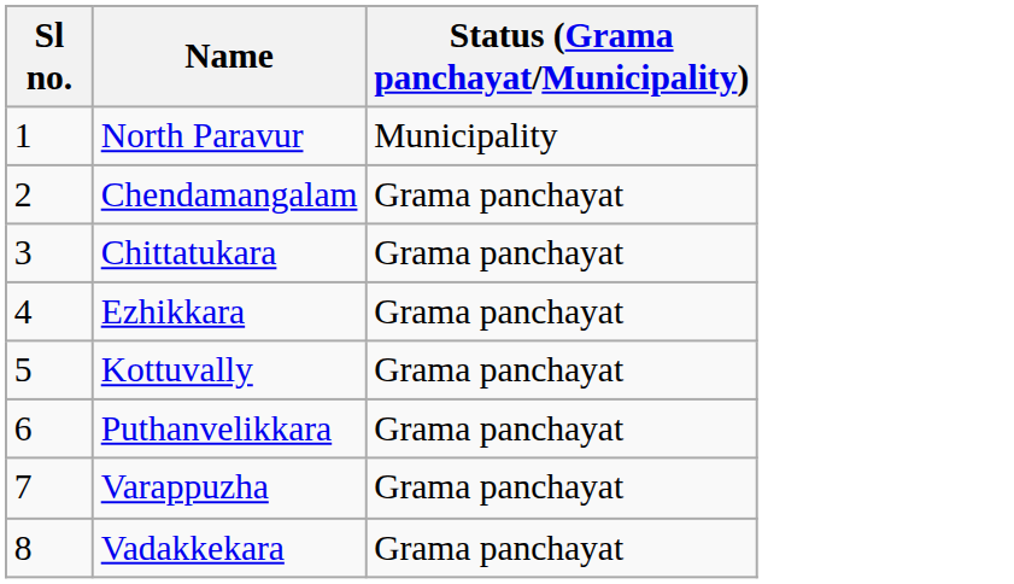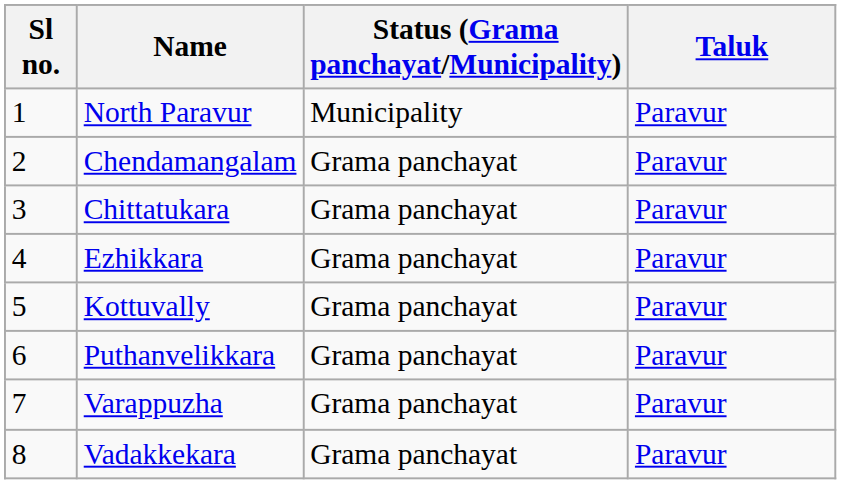+ column: Taluk | Paravur | Paravur | Paravur | Paravur | Paravur | Paravur | Paravur | Paravur
